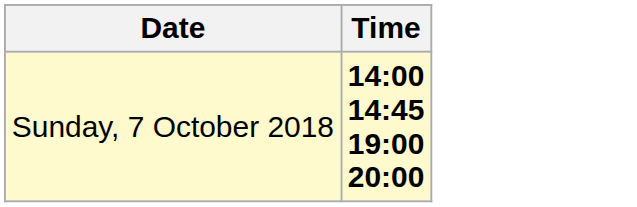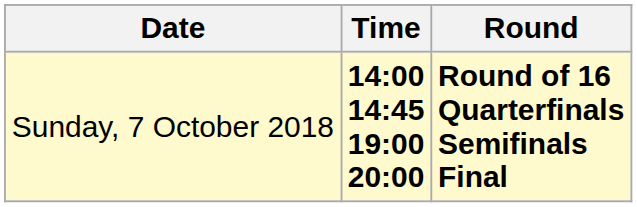+ column: Round | Round of 16 Quarterfinals Semifinals Final
